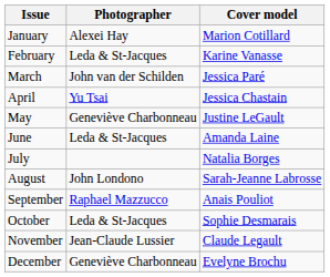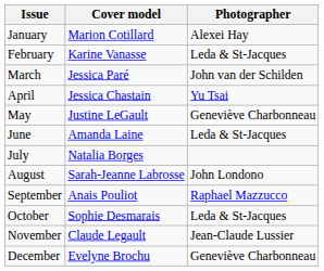columns swapped: Cover model <-> Photographer
